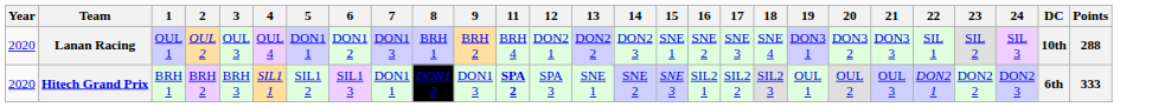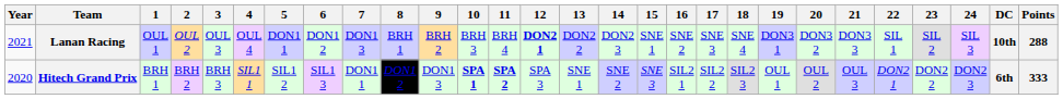+ column: 10 | BRH 3 | SPA 1
Lanan Racing | Year: 2020 -> 2021
Lanan Racing | 12: normal -> bold
